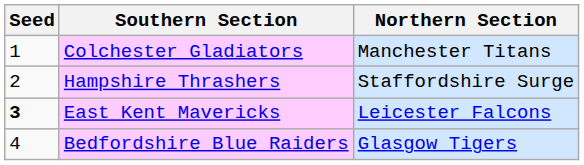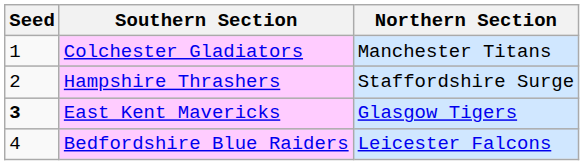East Kent Mavericks | Northern Section: Leicester Falcons -> Glasgow Tigers
Bedfordshire Blue Raiders | Northern Section: Glasgow Tigers -> Leicester Falcons
